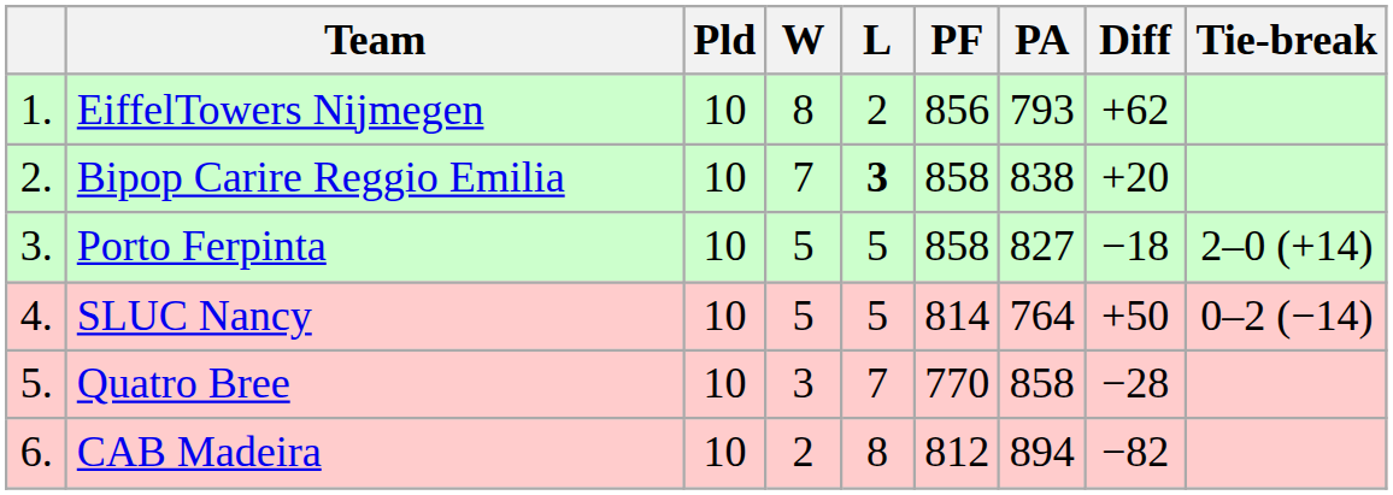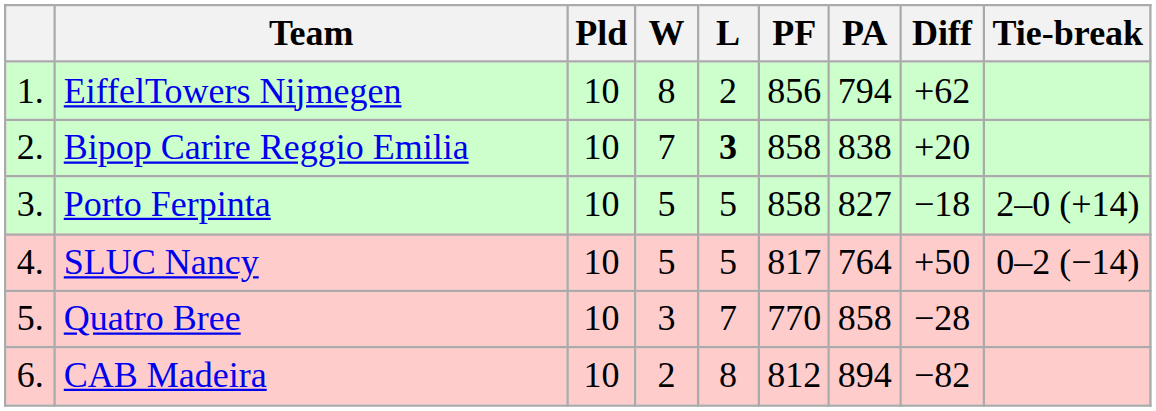EiffelTowers Nijmegen | PA: 793 -> 794
SLUC Nancy | PF: 814 -> 817
